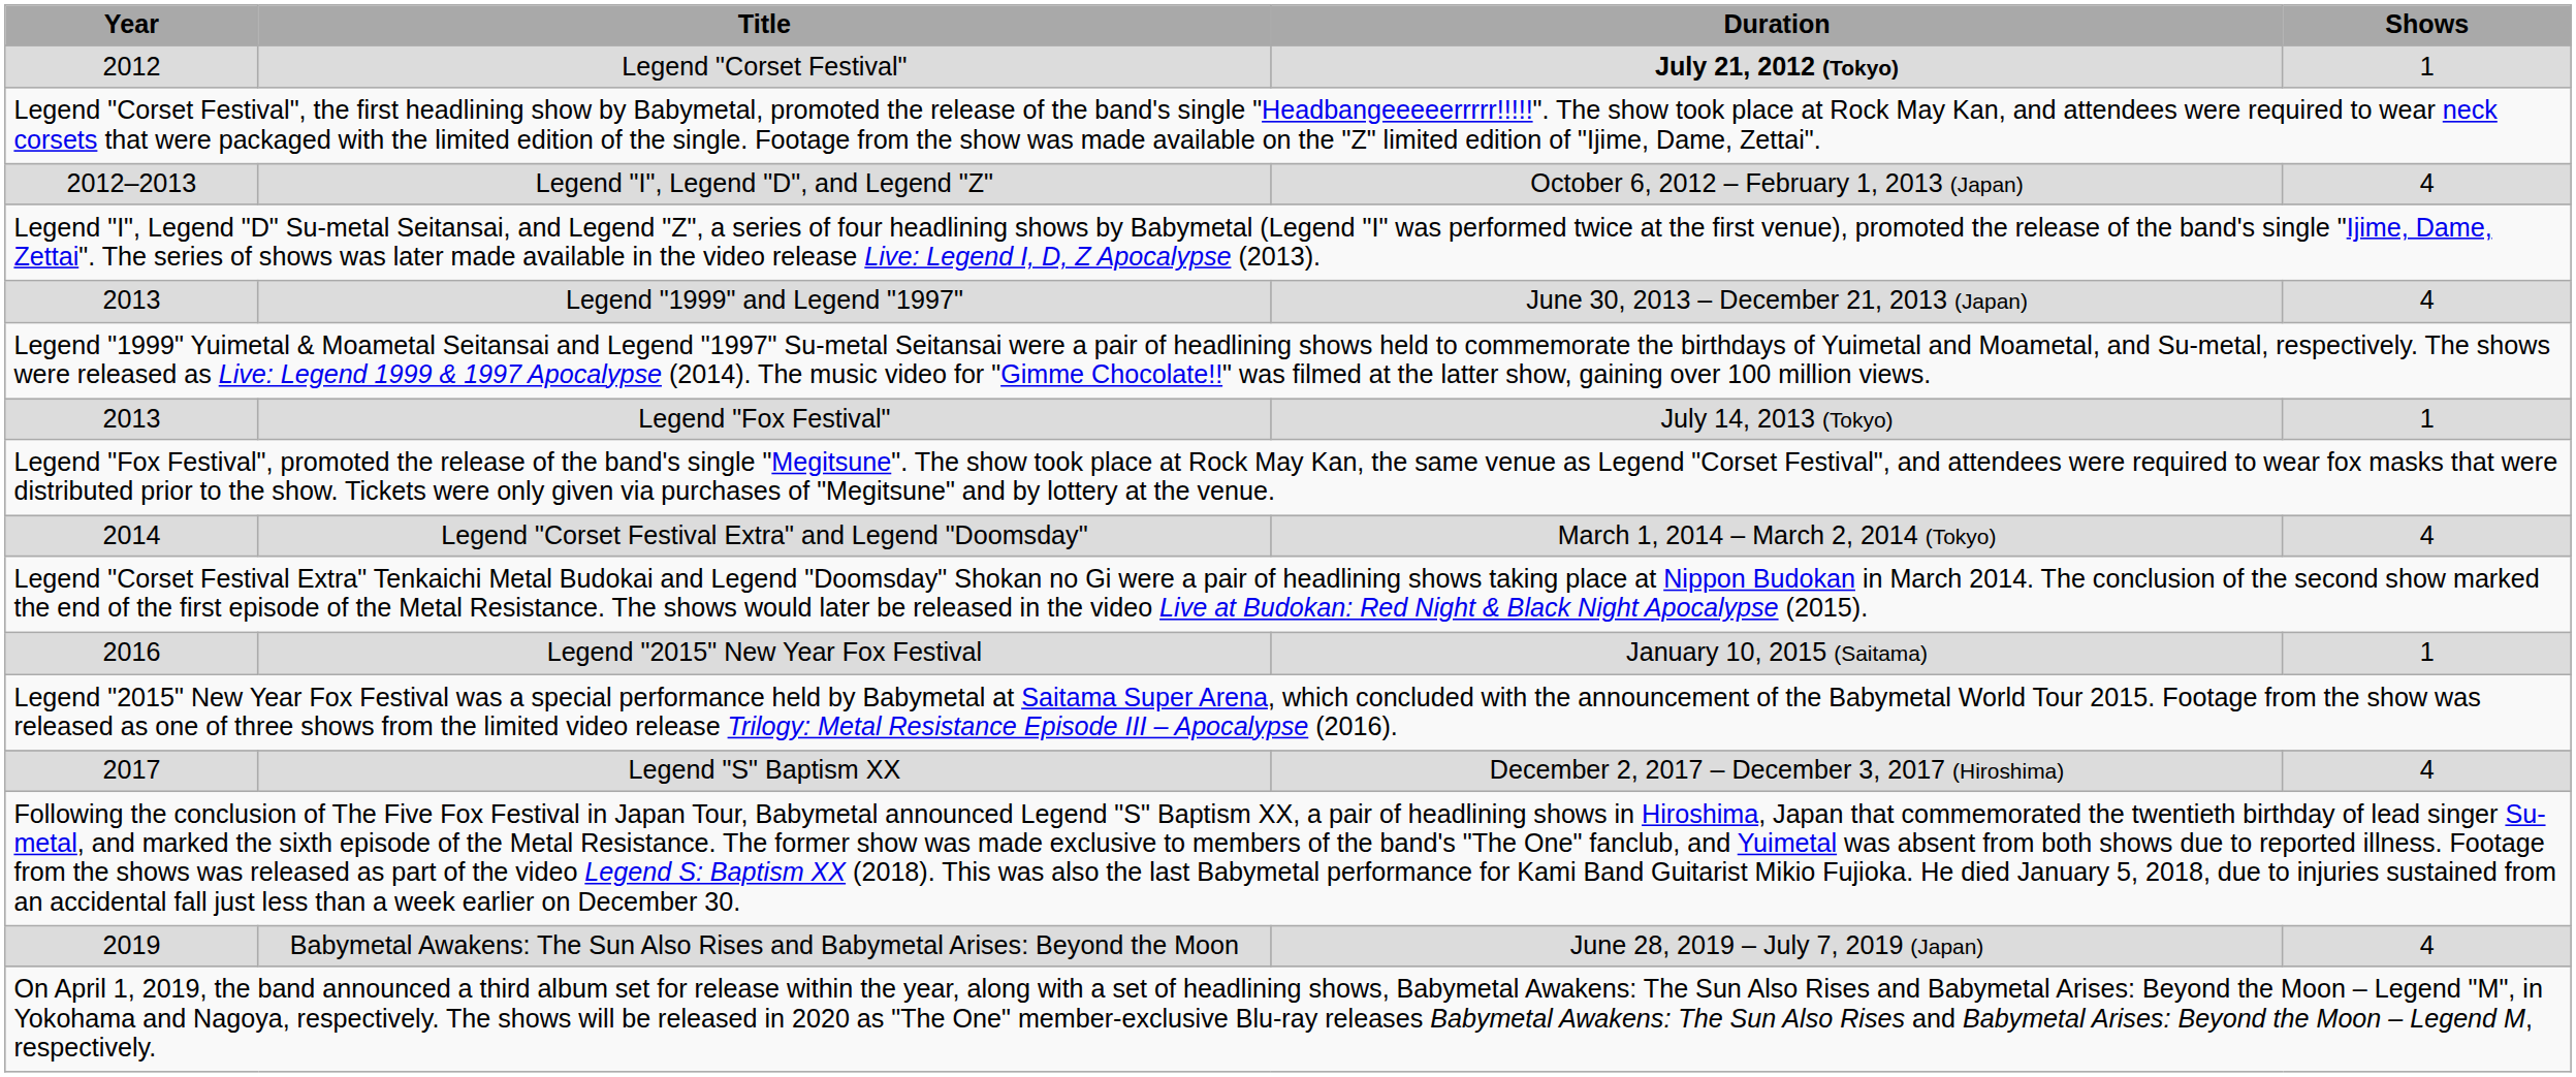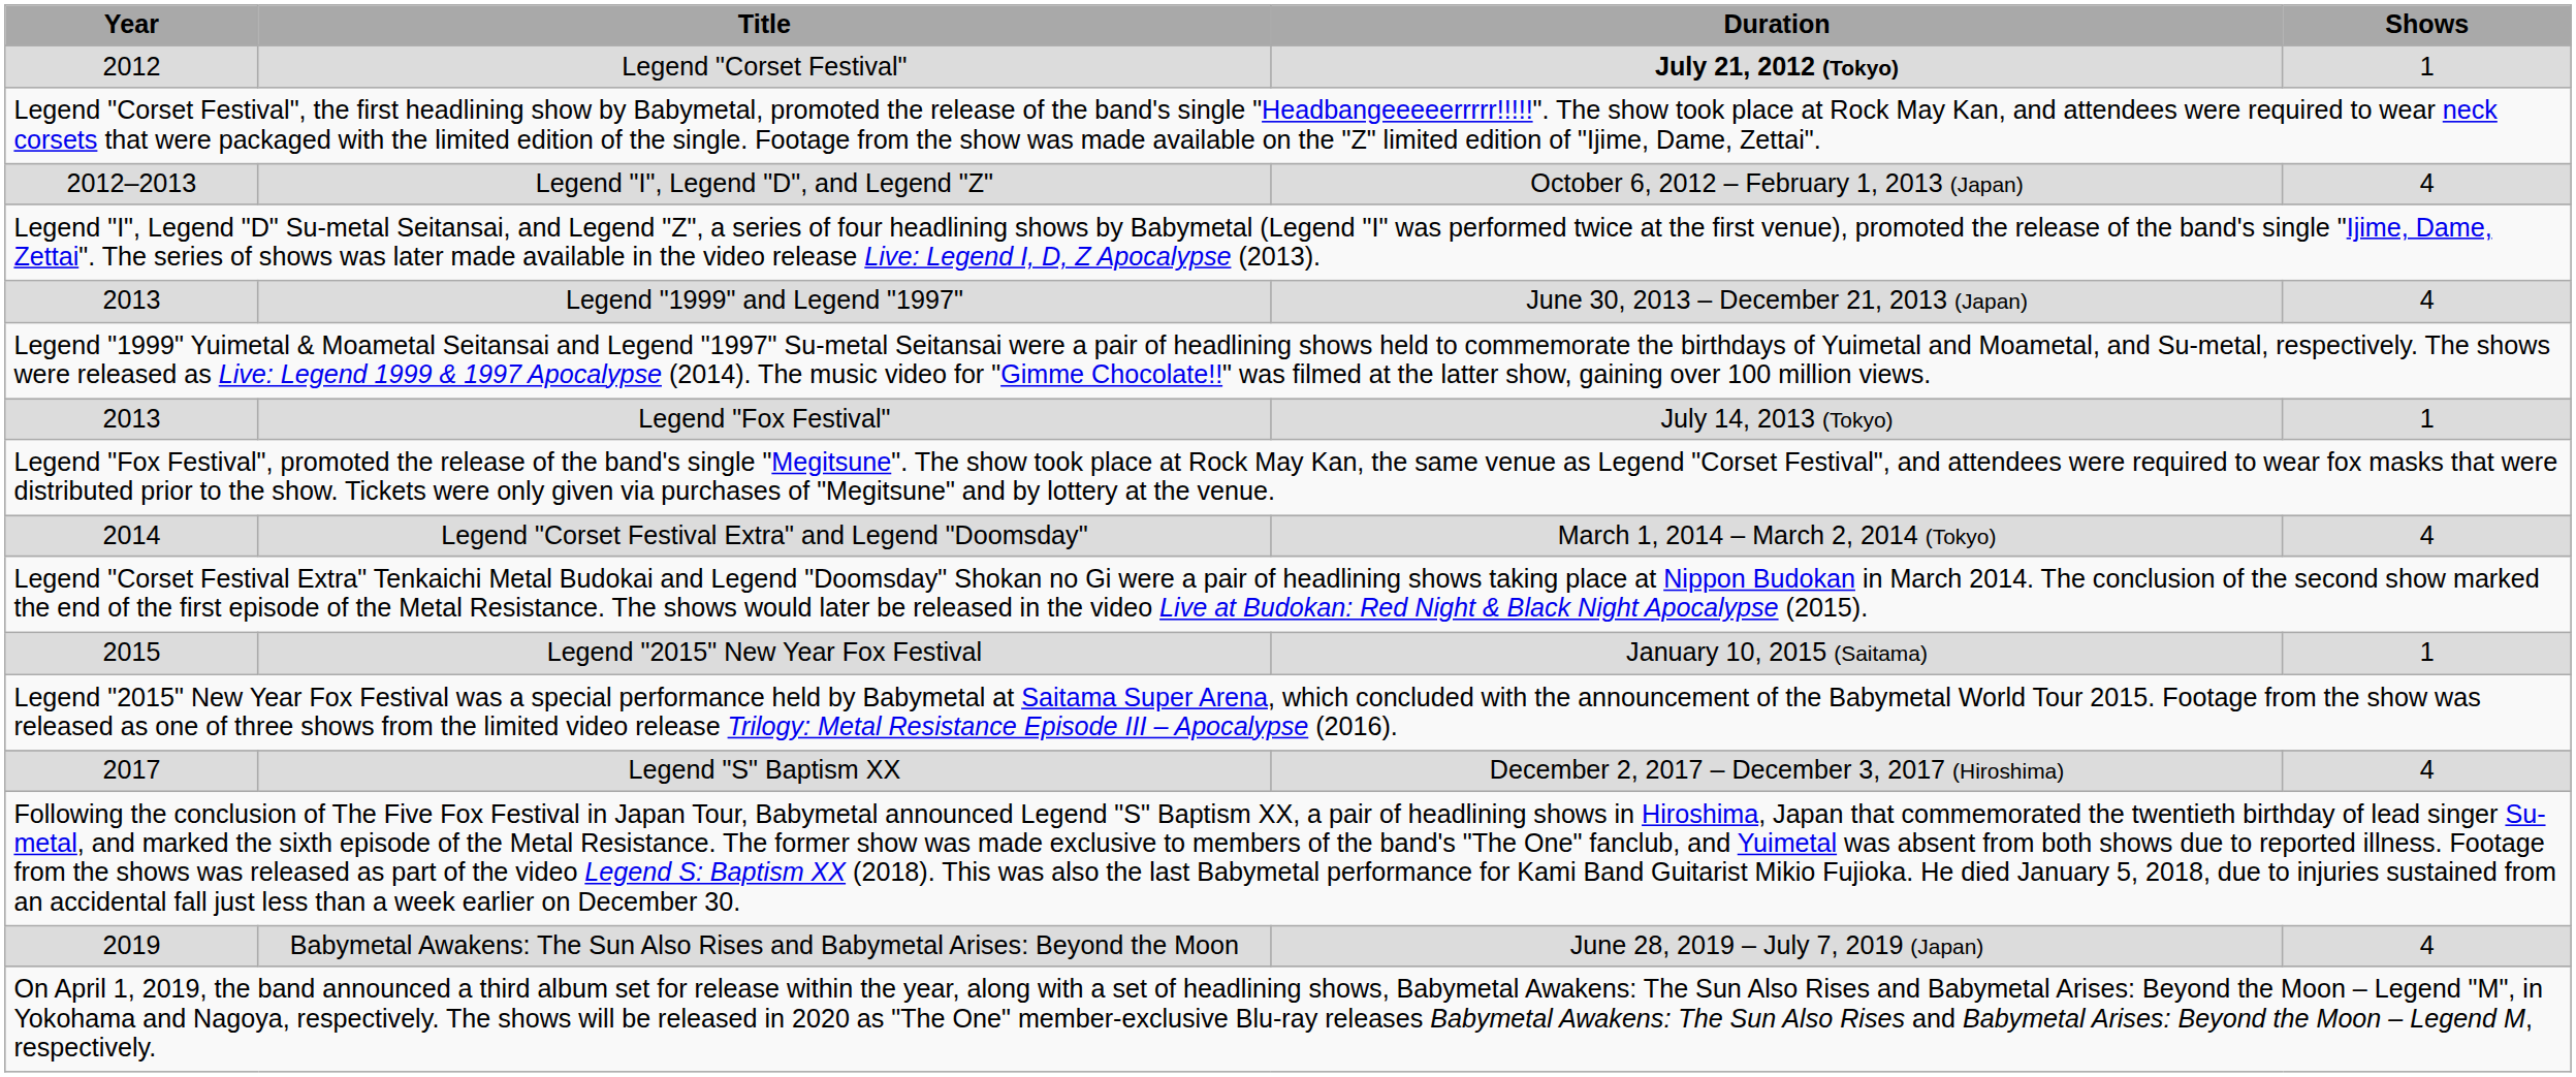Legend "2015" New Year Fox Festival | Year: 2016 -> 2015
